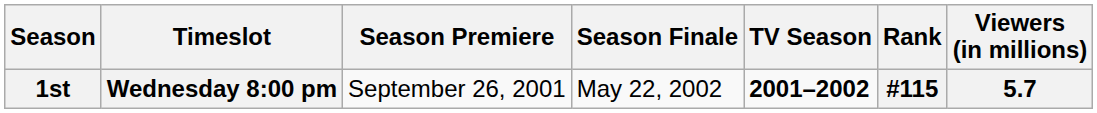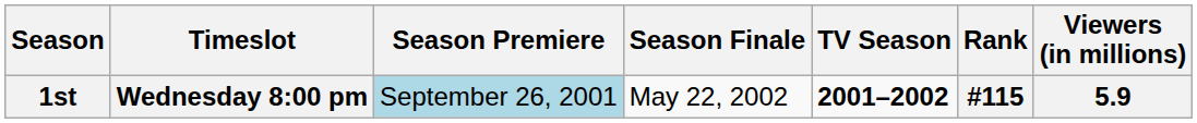1st | Season Premiere: no background -> lightblue background
1st | Viewers (in millions): 5.7 -> 5.9
